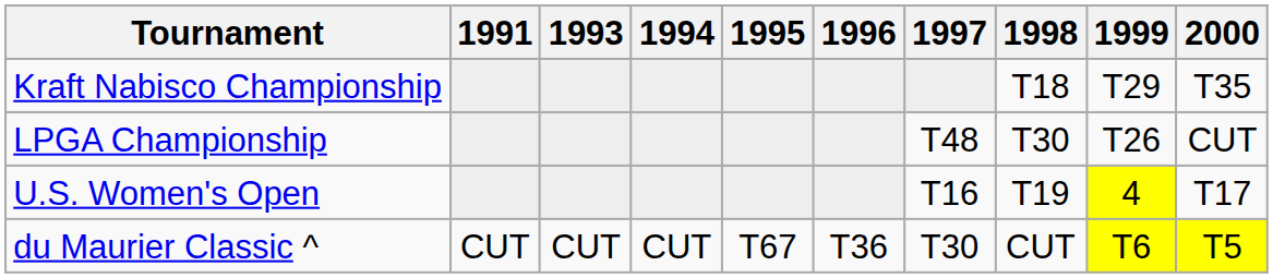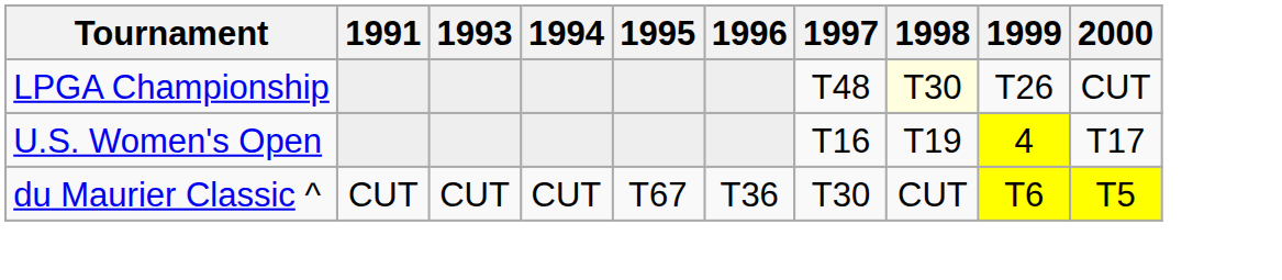- row: Kraft Nabisco Championship | T18 | T29 | T35
LPGA Championship | 1998: no background -> lightyellow background
